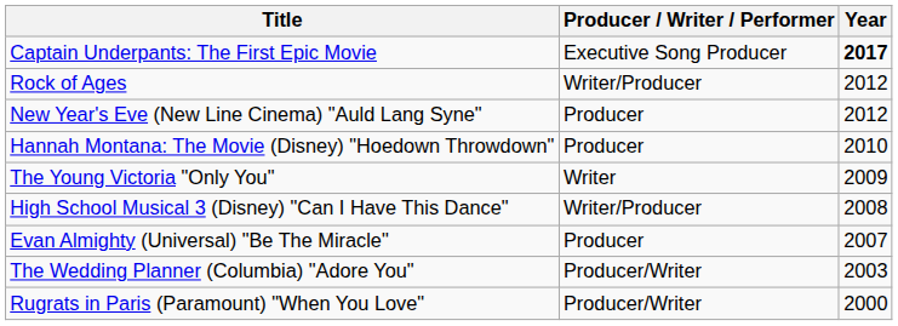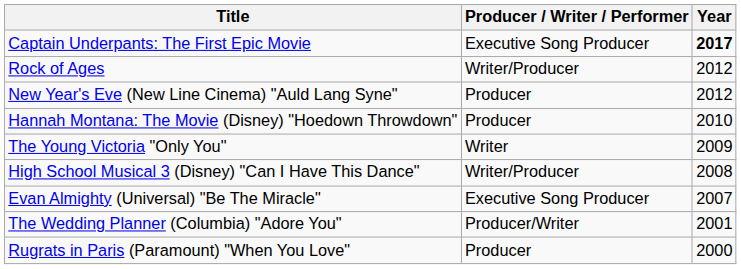Evan Almighty (Universal) "Be The Miracle" | Producer / Writer / Performer: Producer -> Executive Song Producer
The Wedding Planner (Columbia) "Adore You" | Year: 2003 -> 2001
Rugrats in Paris (Paramount) "When You Love" | Producer / Writer / Performer: Producer/Writer -> Producer
